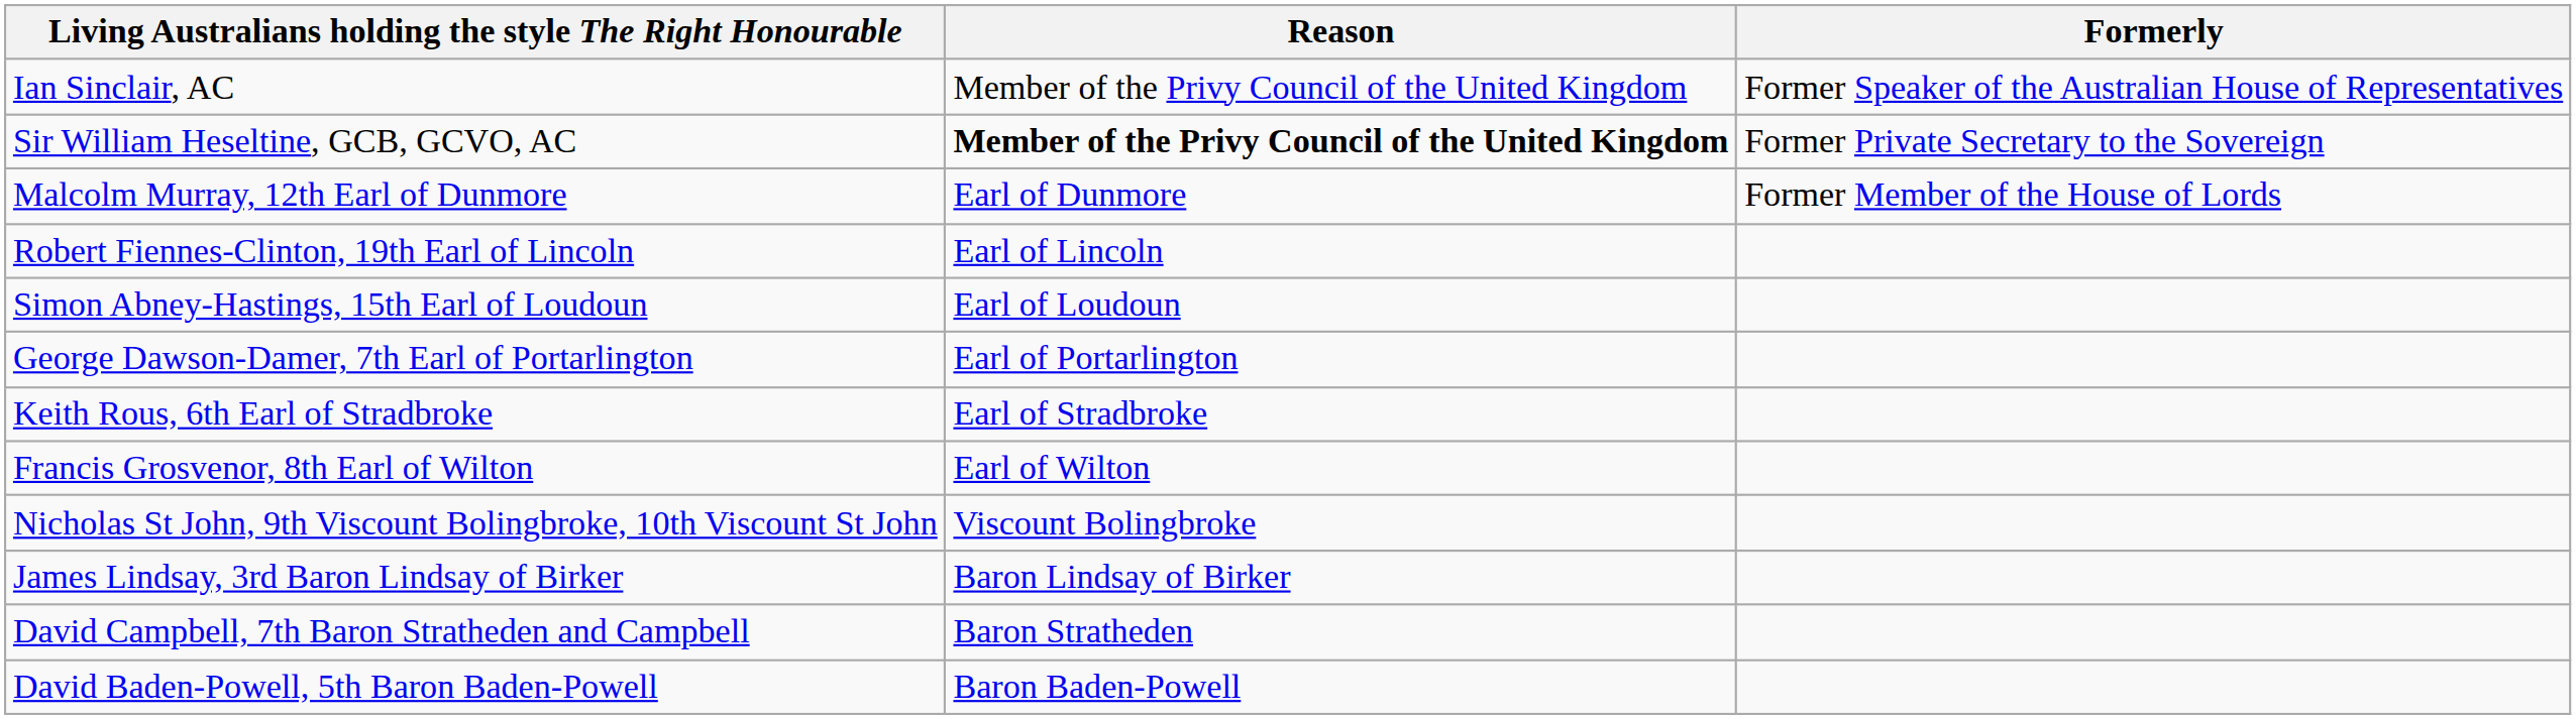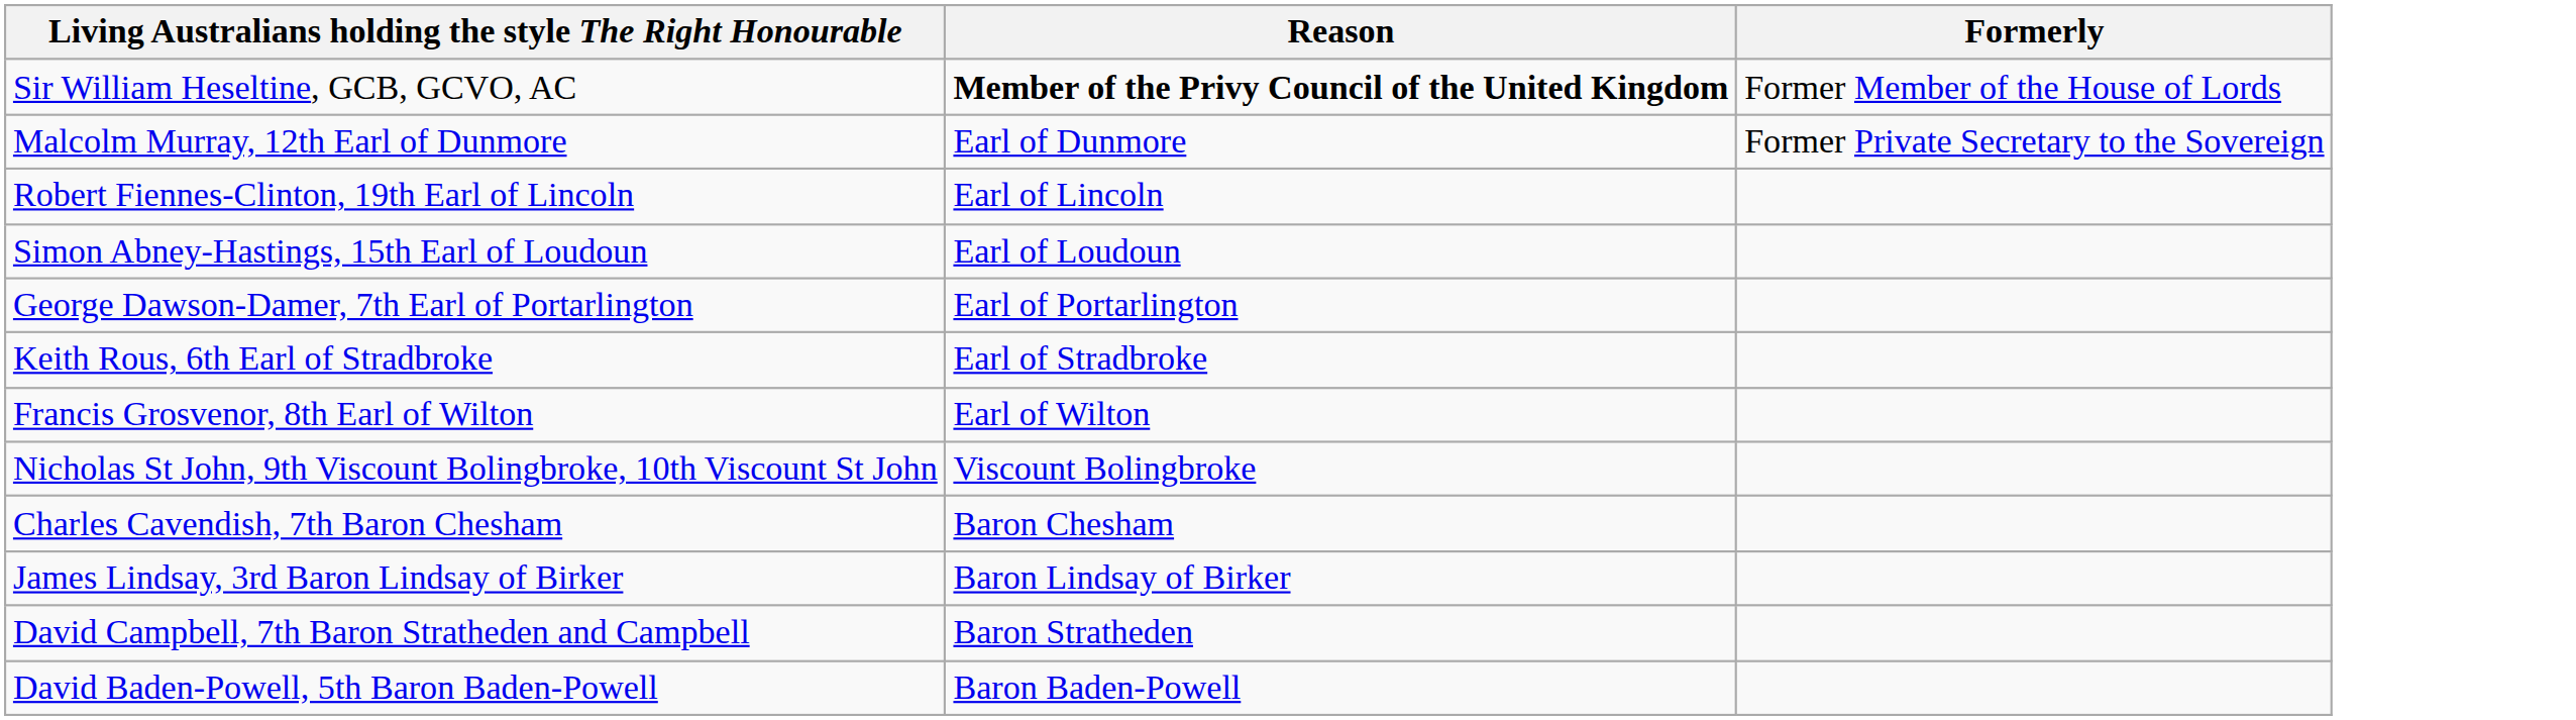- row: Ian Sinclair, AC | Member of the Privy Council of the United Kingdom | Former Speaker of the Australian House of Representatives
Sir William Heseltine, GCB, GCVO, AC | Formerly: Former Private Secretary to the Sovereign -> Former Member of the House of Lords
Malcolm Murray, 12th Earl of Dunmore | Formerly: Former Member of the House of Lords -> Former Private Secretary to the Sovereign
+ row: Charles Cavendish, 7th Baron Chesham | Baron Chesham
